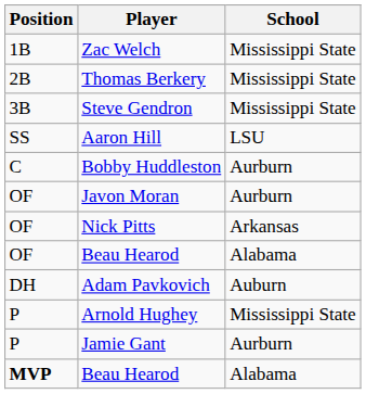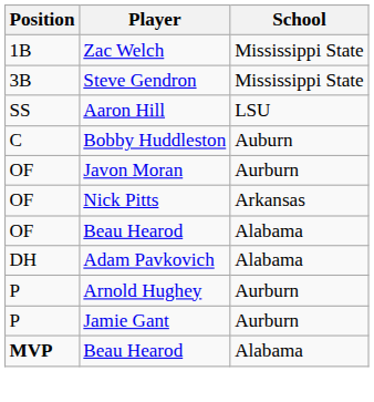- row: 2B | Thomas Berkery | Mississippi State
Bobby Huddleston | School: Aurburn -> Auburn
Adam Pavkovich | School: Auburn -> Alabama
Arnold Hughey | School: Mississippi State -> Aurburn
